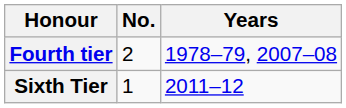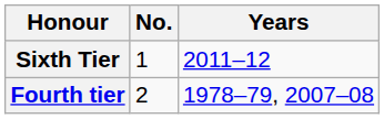rows swapped: Fourth tier <-> Sixth Tier
